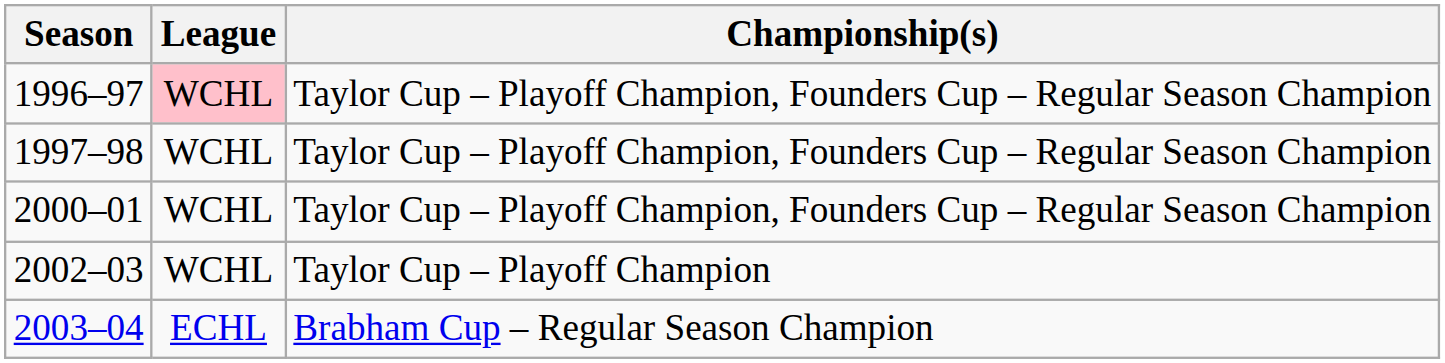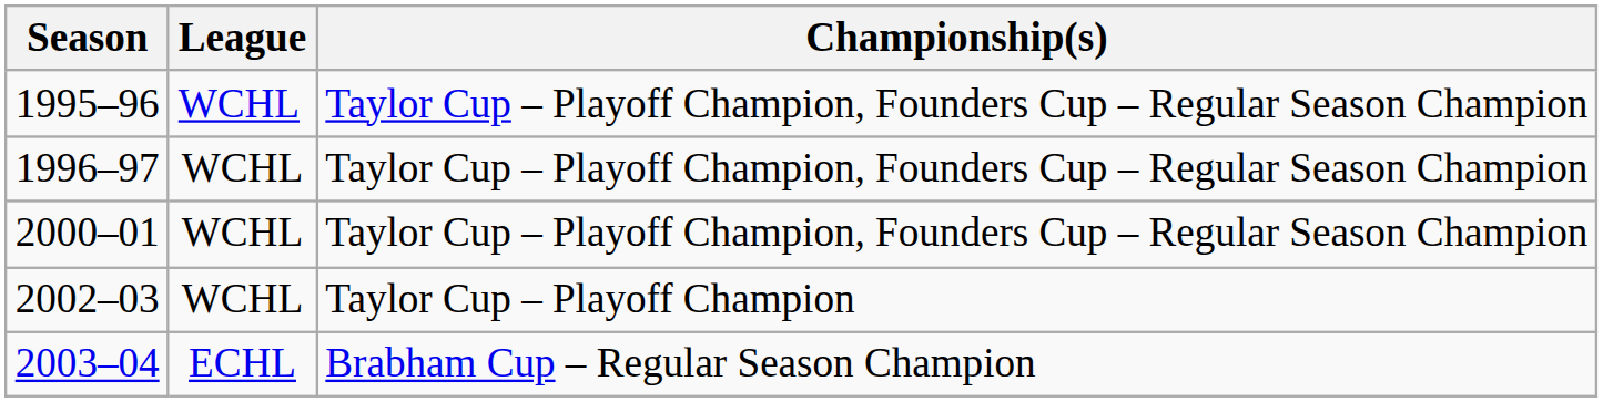+ row: 1995–96 | WCHL | Taylor Cup – Playoff Champion, Founders Cup – Regular Season Champion
1996–97 | League: pink background -> no background
- row: 1997–98 | WCHL | Taylor Cup – Playoff Champion, Founders Cup – Regular Season Champion
